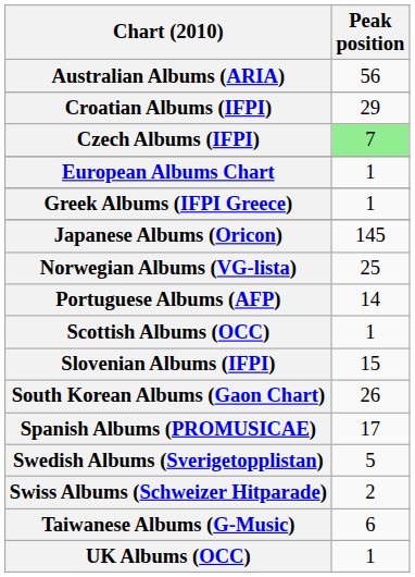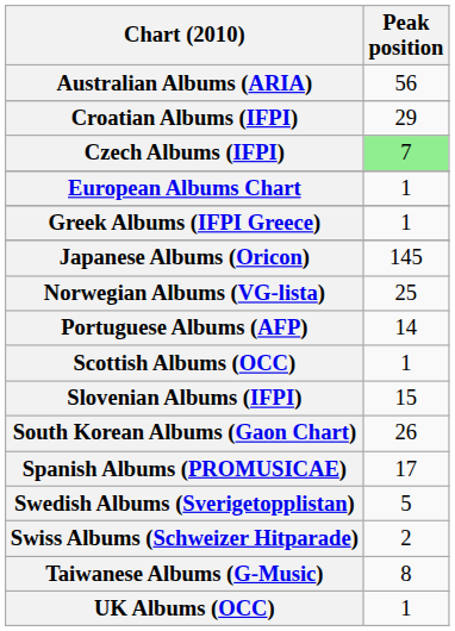Taiwanese Albums (G-Music) | Peak position: 6 -> 8
